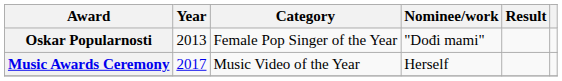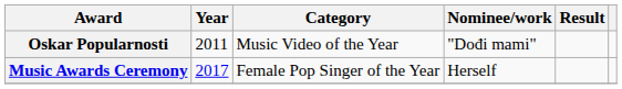Oskar Popularnosti | Year: 2013 -> 2011
Oskar Popularnosti | Category: Female Pop Singer of the Year -> Music Video of the Year
Music Awards Ceremony | Category: Music Video of the Year -> Female Pop Singer of the Year
